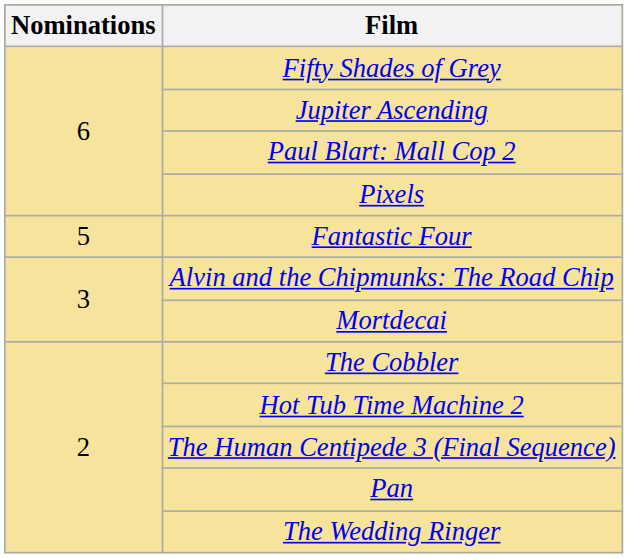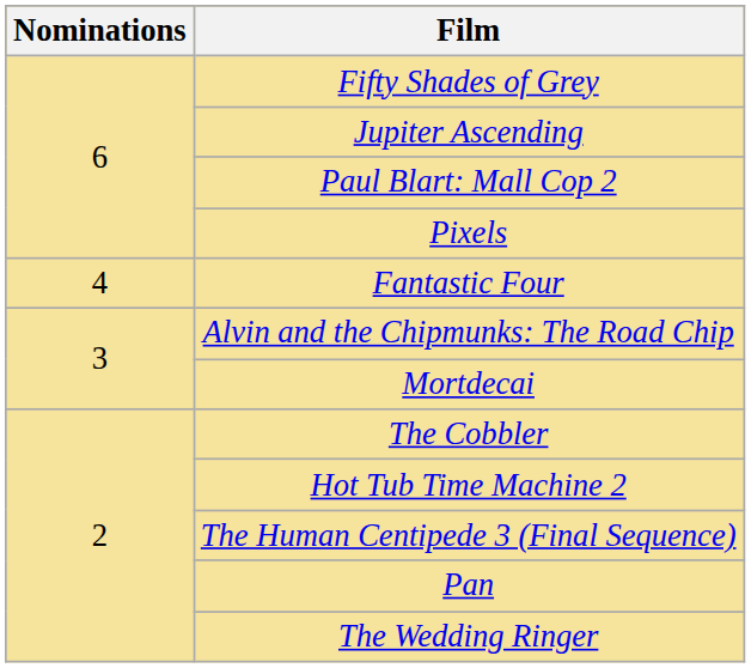Fantastic Four | Nominations: 5 -> 4
